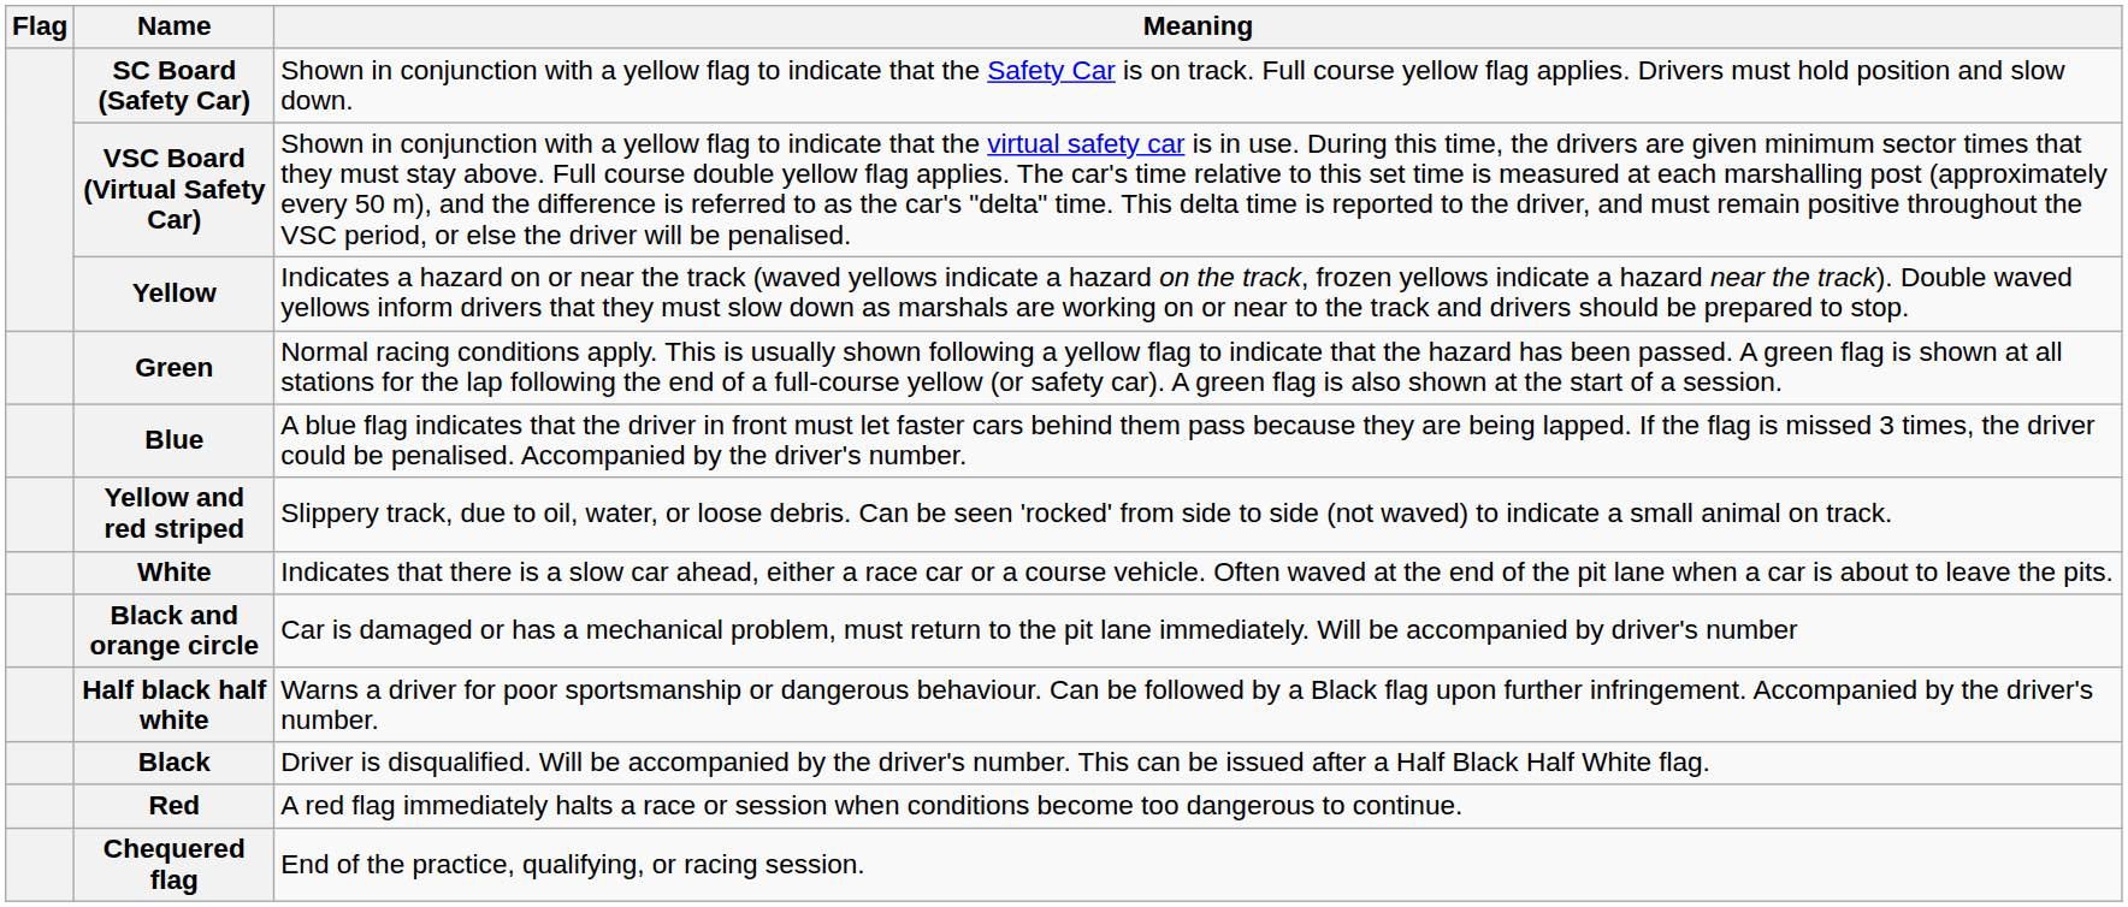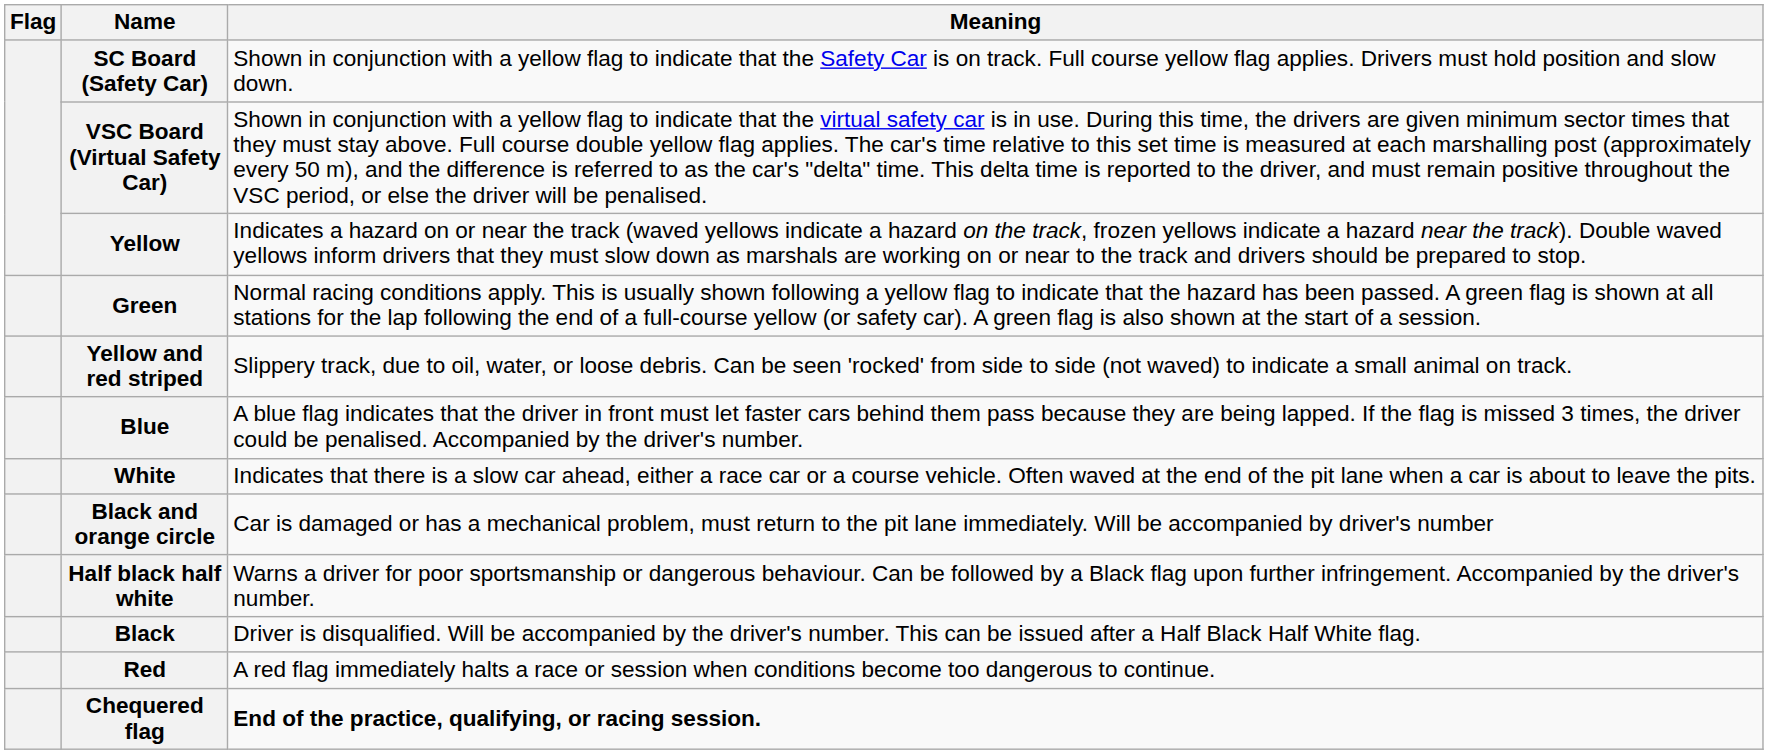rows swapped: Yellow and red striped <-> Blue
Chequered flag | Meaning: normal -> bold
